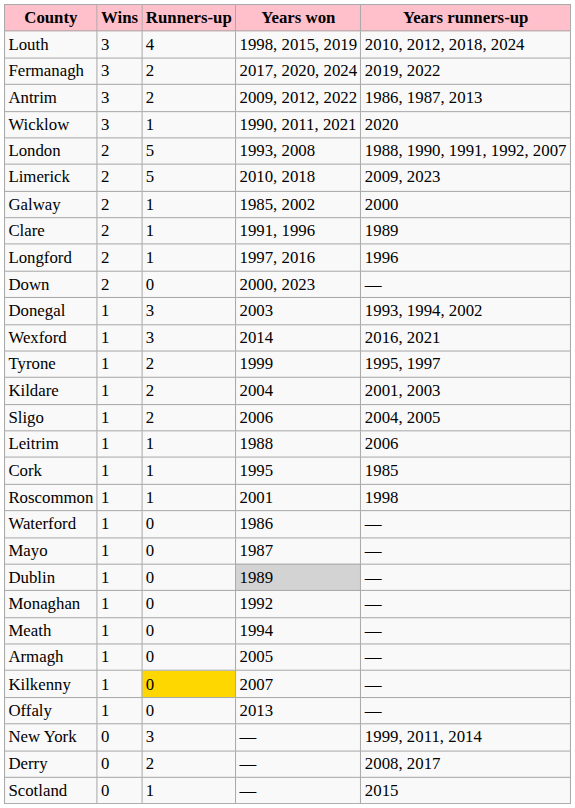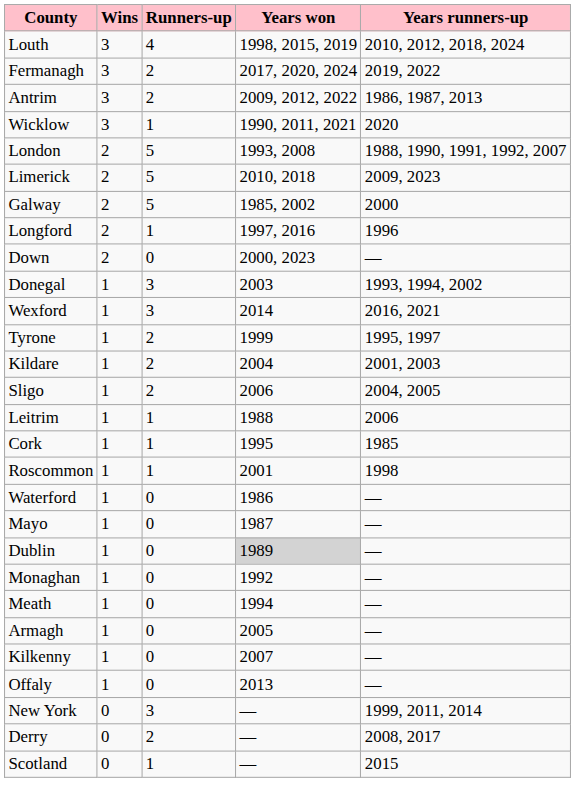Galway | Runners-up: 1 -> 5
- row: Clare | 2 | 1 | 1991, 1996 | 1989
Kilkenny | Runners-up: gold background -> no background
